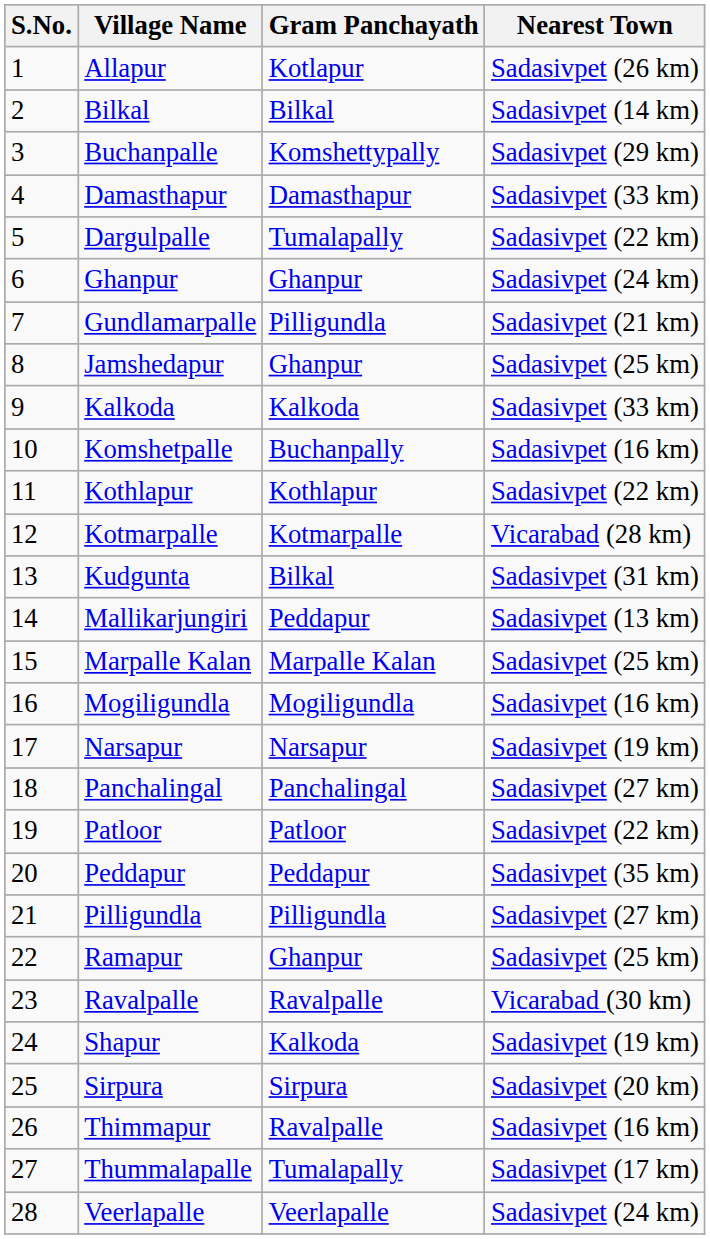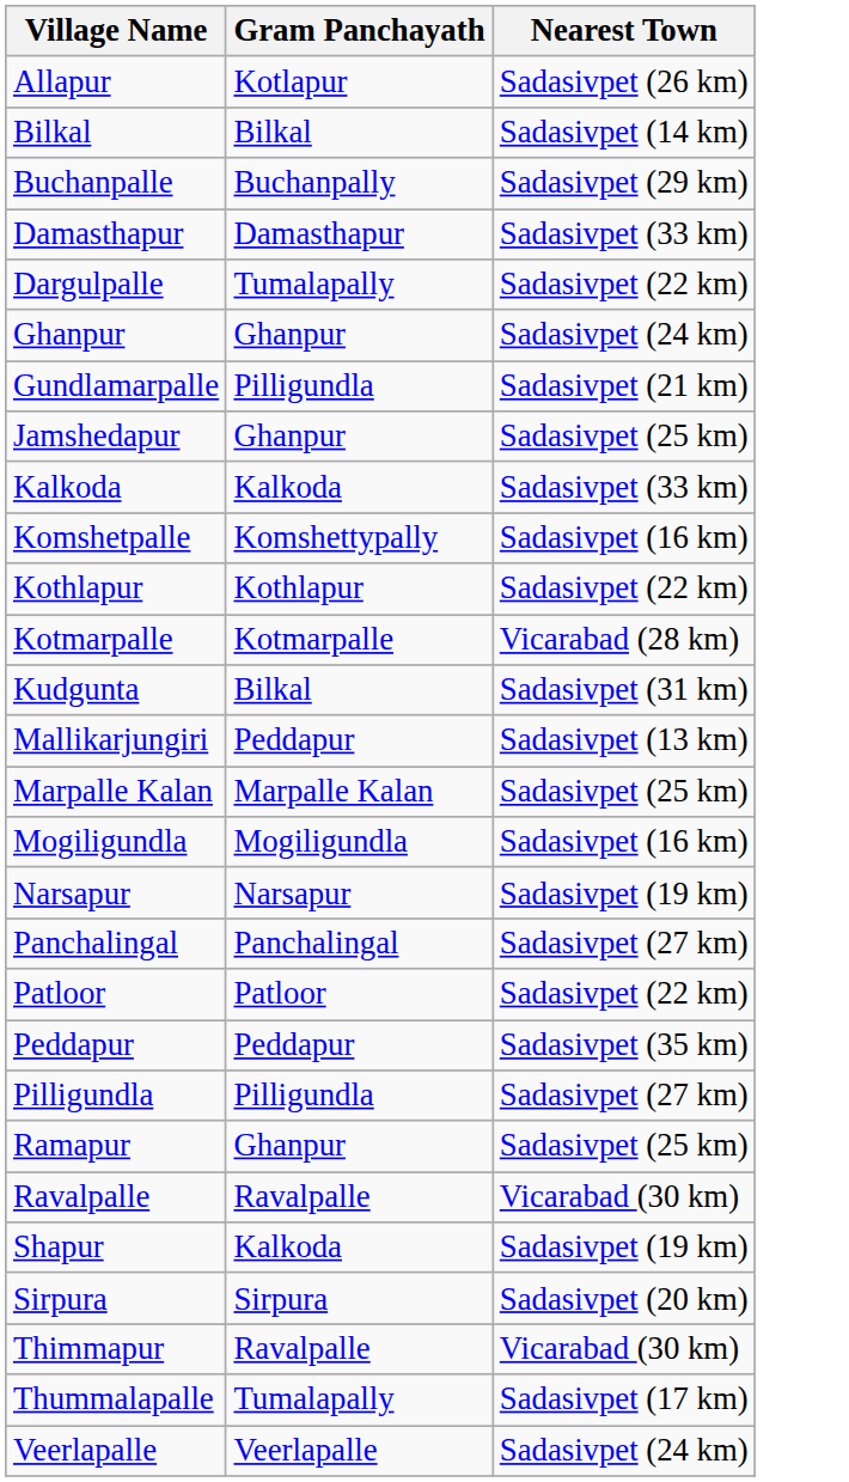- column: S.No. | 1 | 2 | 3 | 4 | 5 | 6 | 7 | 8 | 9 | 10 | 11 | 12 | 13 | 14 | 15 | 16 | 17 | 18 | 19 | 20 | 21 | 22 | 23 | 24 | 25 | 26 | 27 | 28
Buchanpalle | Gram Panchayath: Komshettypally -> Buchanpally
Komshetpalle | Gram Panchayath: Buchanpally -> Komshettypally
Thimmapur | Nearest Town: Sadasivpet (16 km) -> Vicarabad (30 km)
